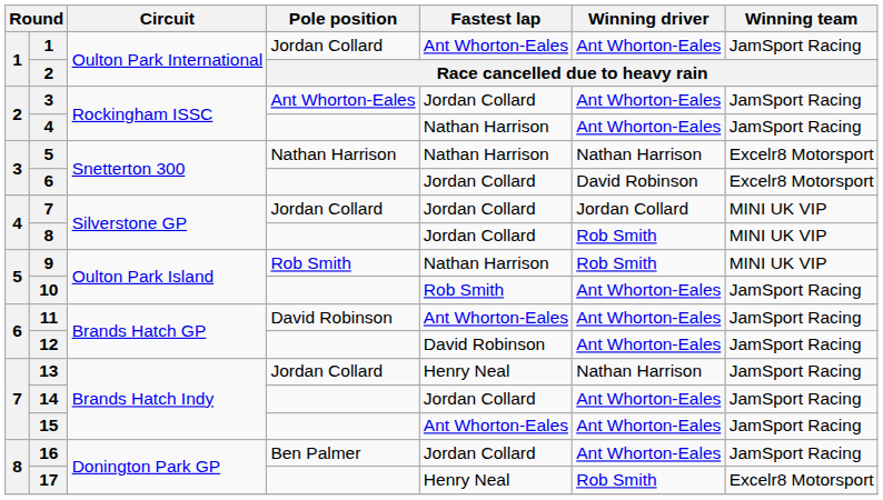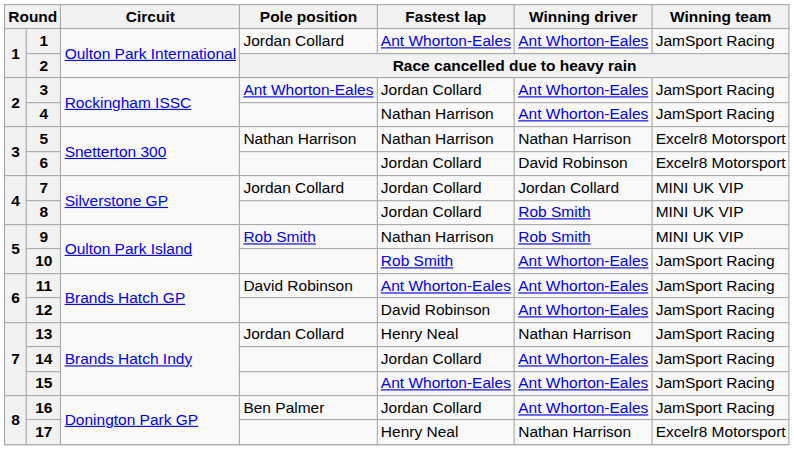17 | Winning driver: Rob Smith -> Nathan Harrison
